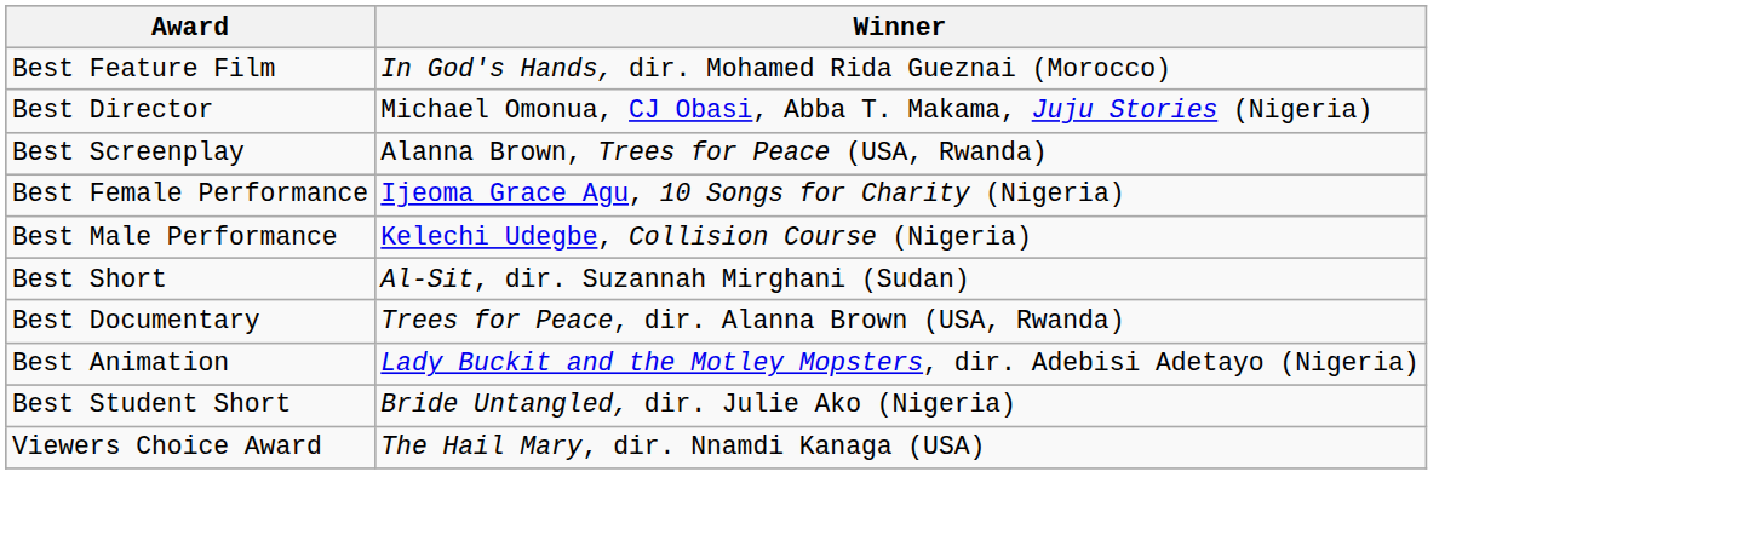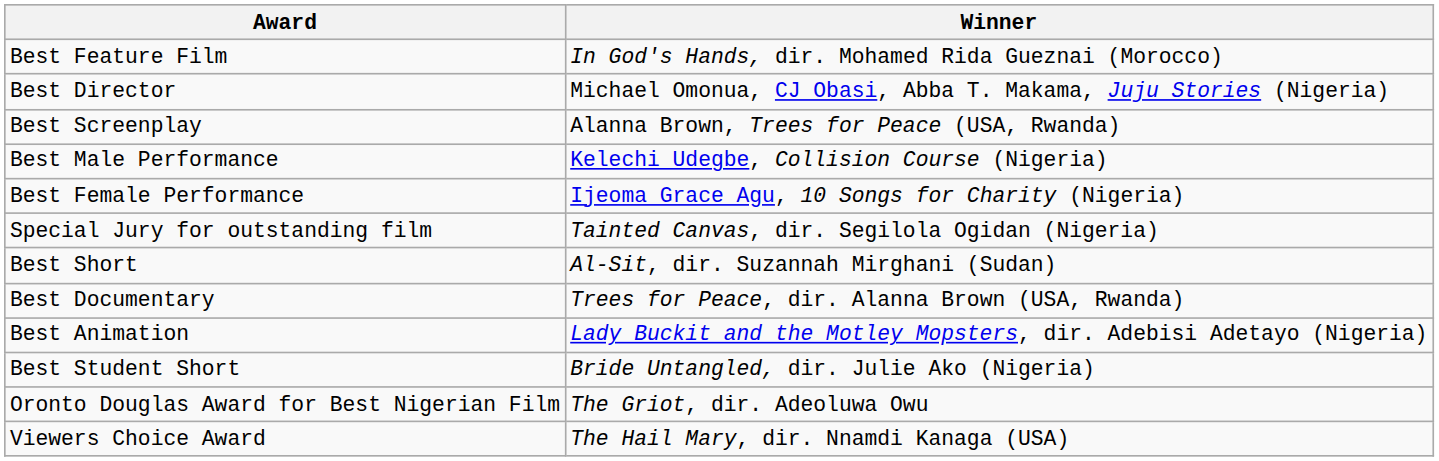rows swapped: Best Male Performance <-> Best Female Performance
+ row: Special Jury for outstanding film | Tainted Canvas, dir. Segilola Ogidan (Nigeria)
+ row: Oronto Douglas Award for Best Nigerian Film | The Griot, dir. Adeoluwa Owu
